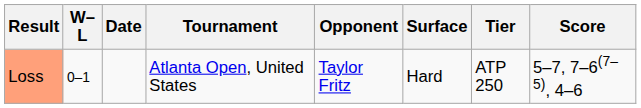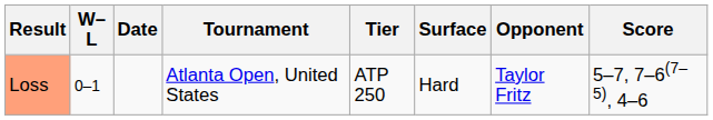columns swapped: Tier <-> Opponent
